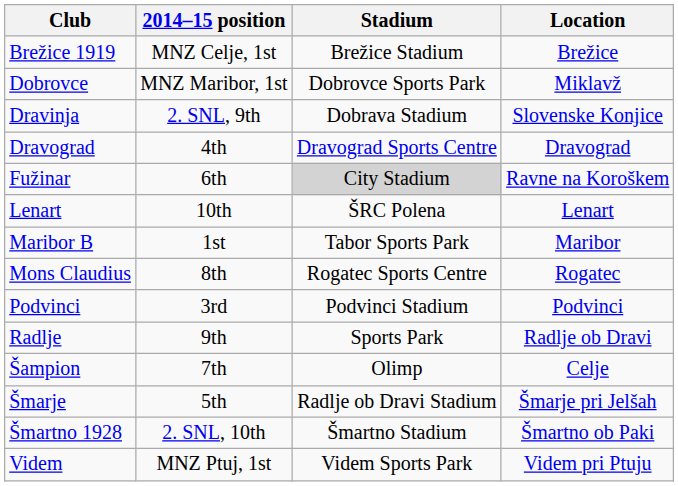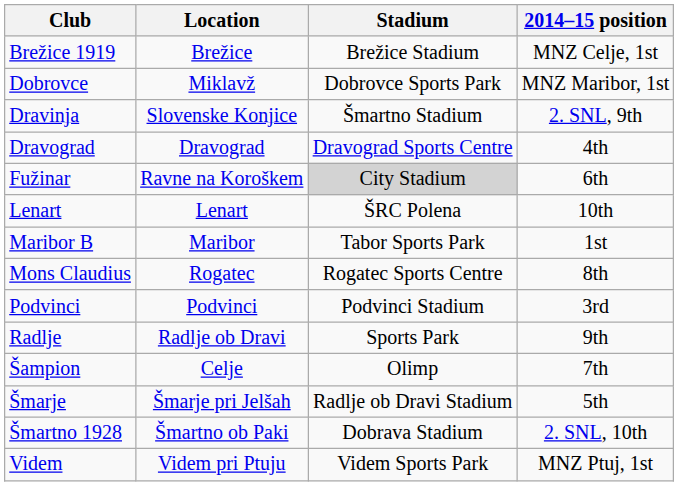columns swapped: Location <-> 2014–15 position
Dravinja | Stadium: Dobrava Stadium -> Šmartno Stadium
Šmartno 1928 | Stadium: Šmartno Stadium -> Dobrava Stadium
